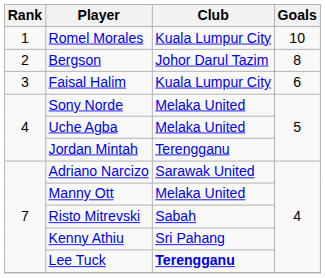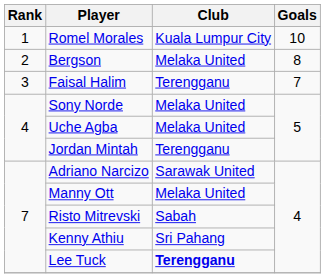Bergson | Club: Johor Darul Tazim -> Melaka United
Faisal Halim | Club: Kuala Lumpur City -> Terengganu
Faisal Halim | Goals: 6 -> 7
